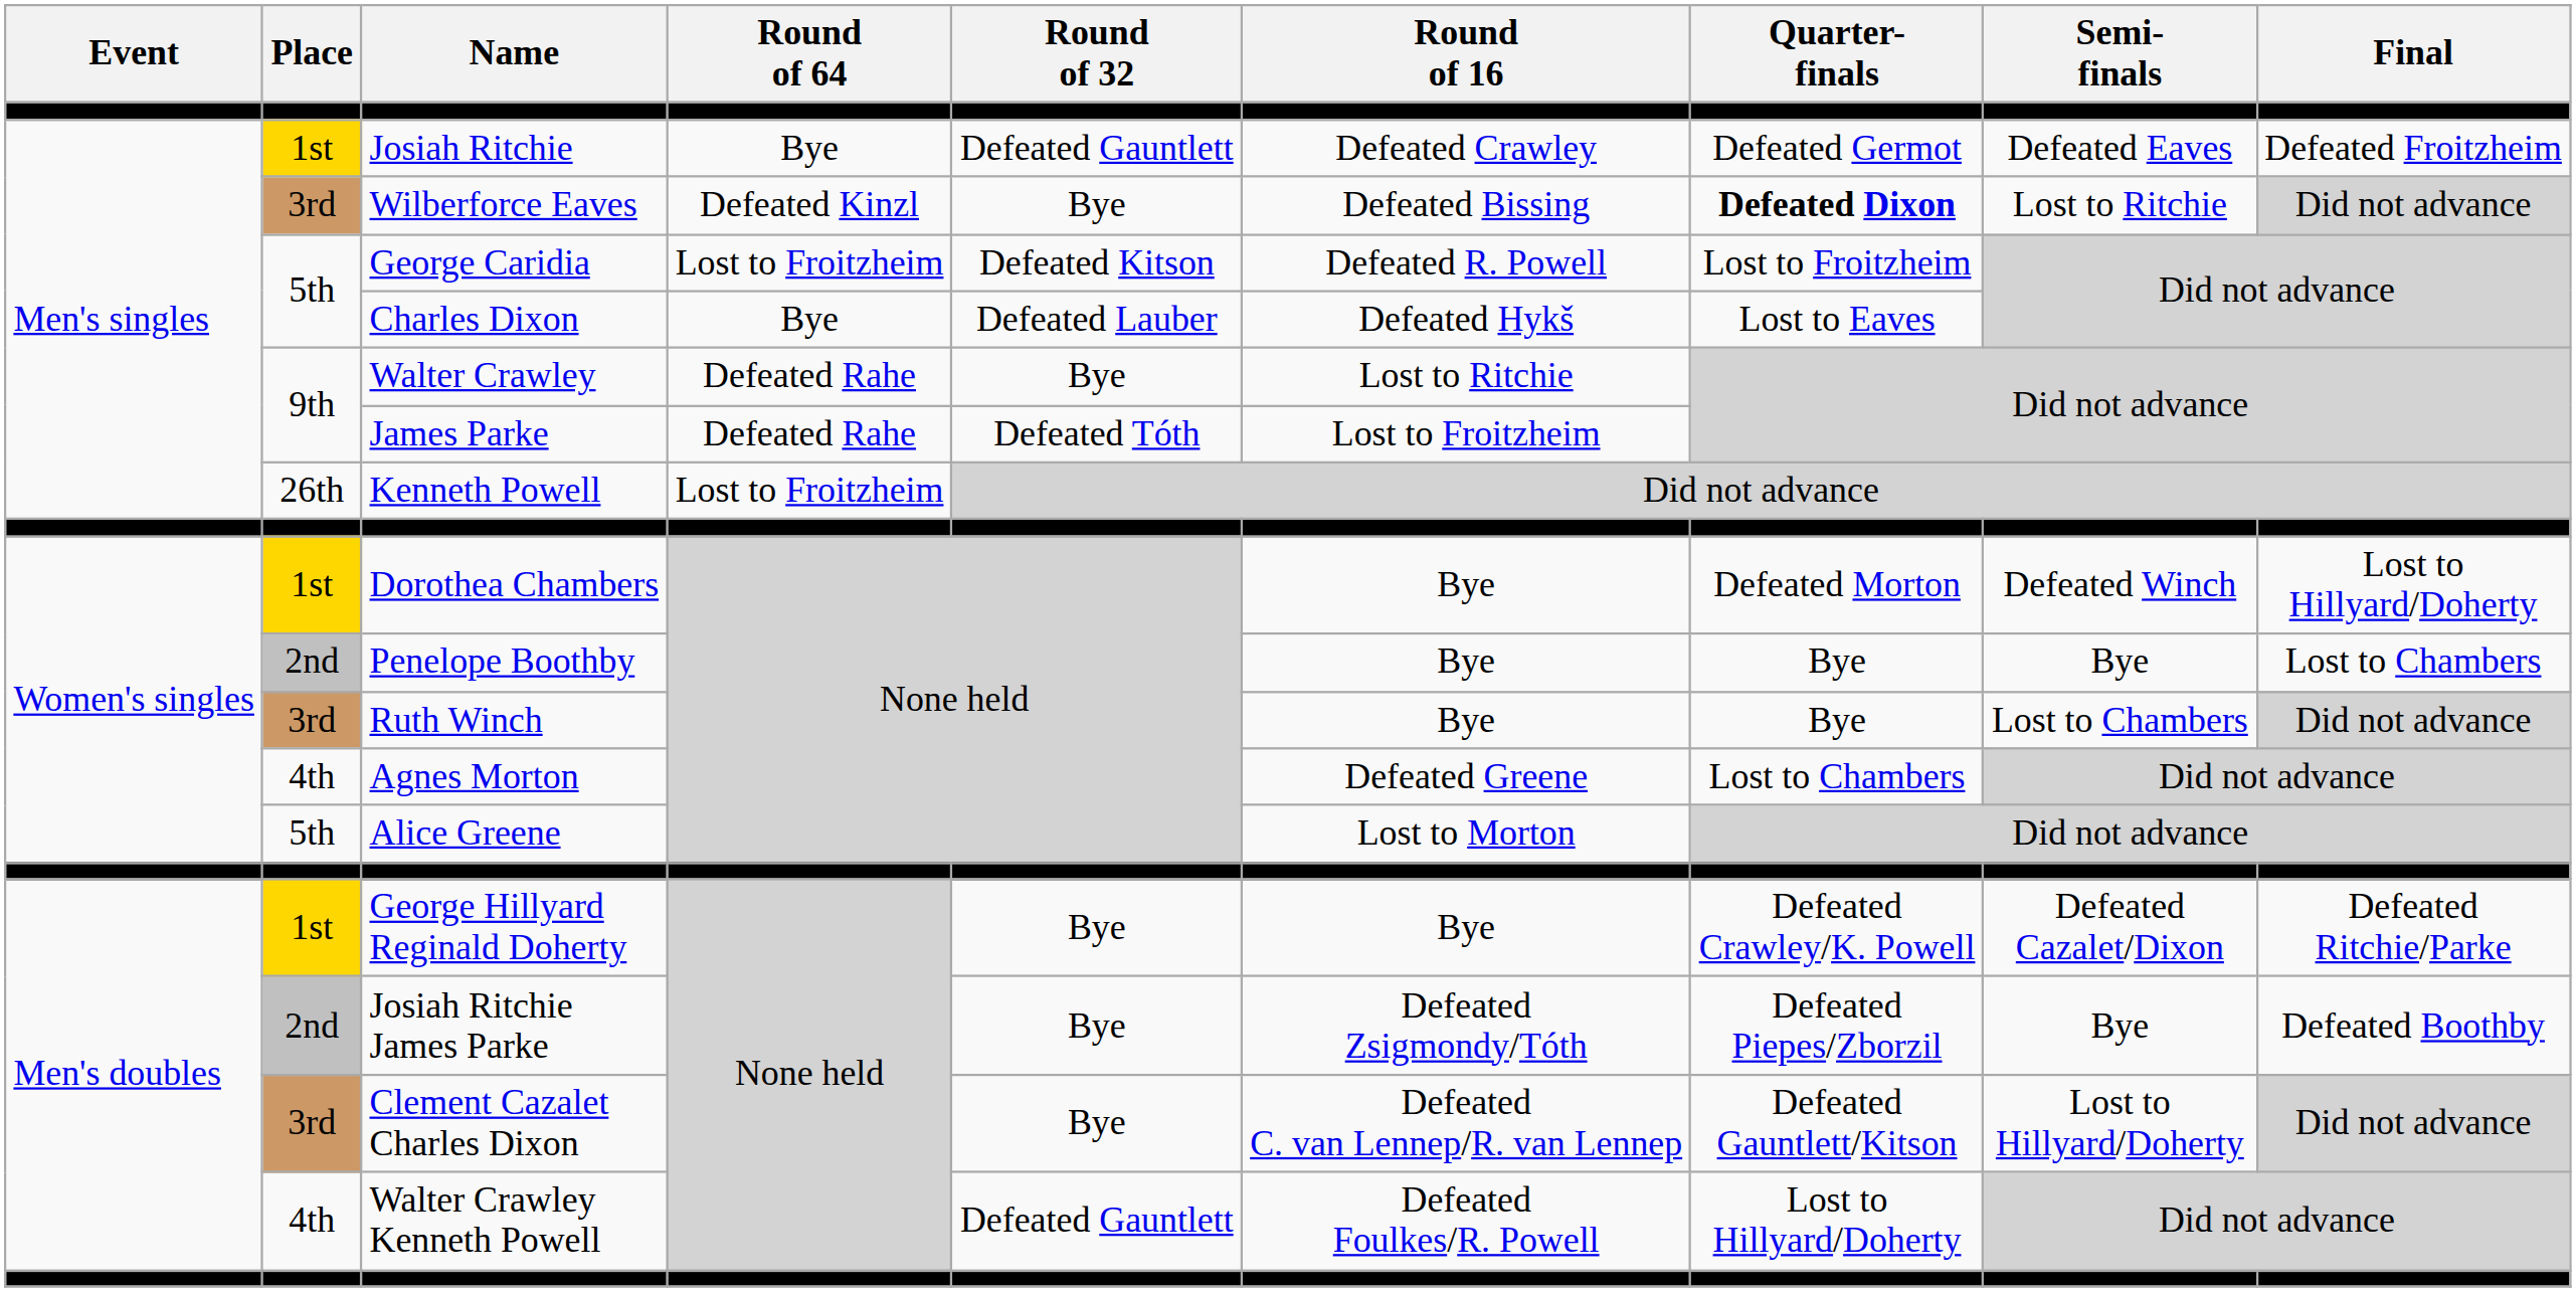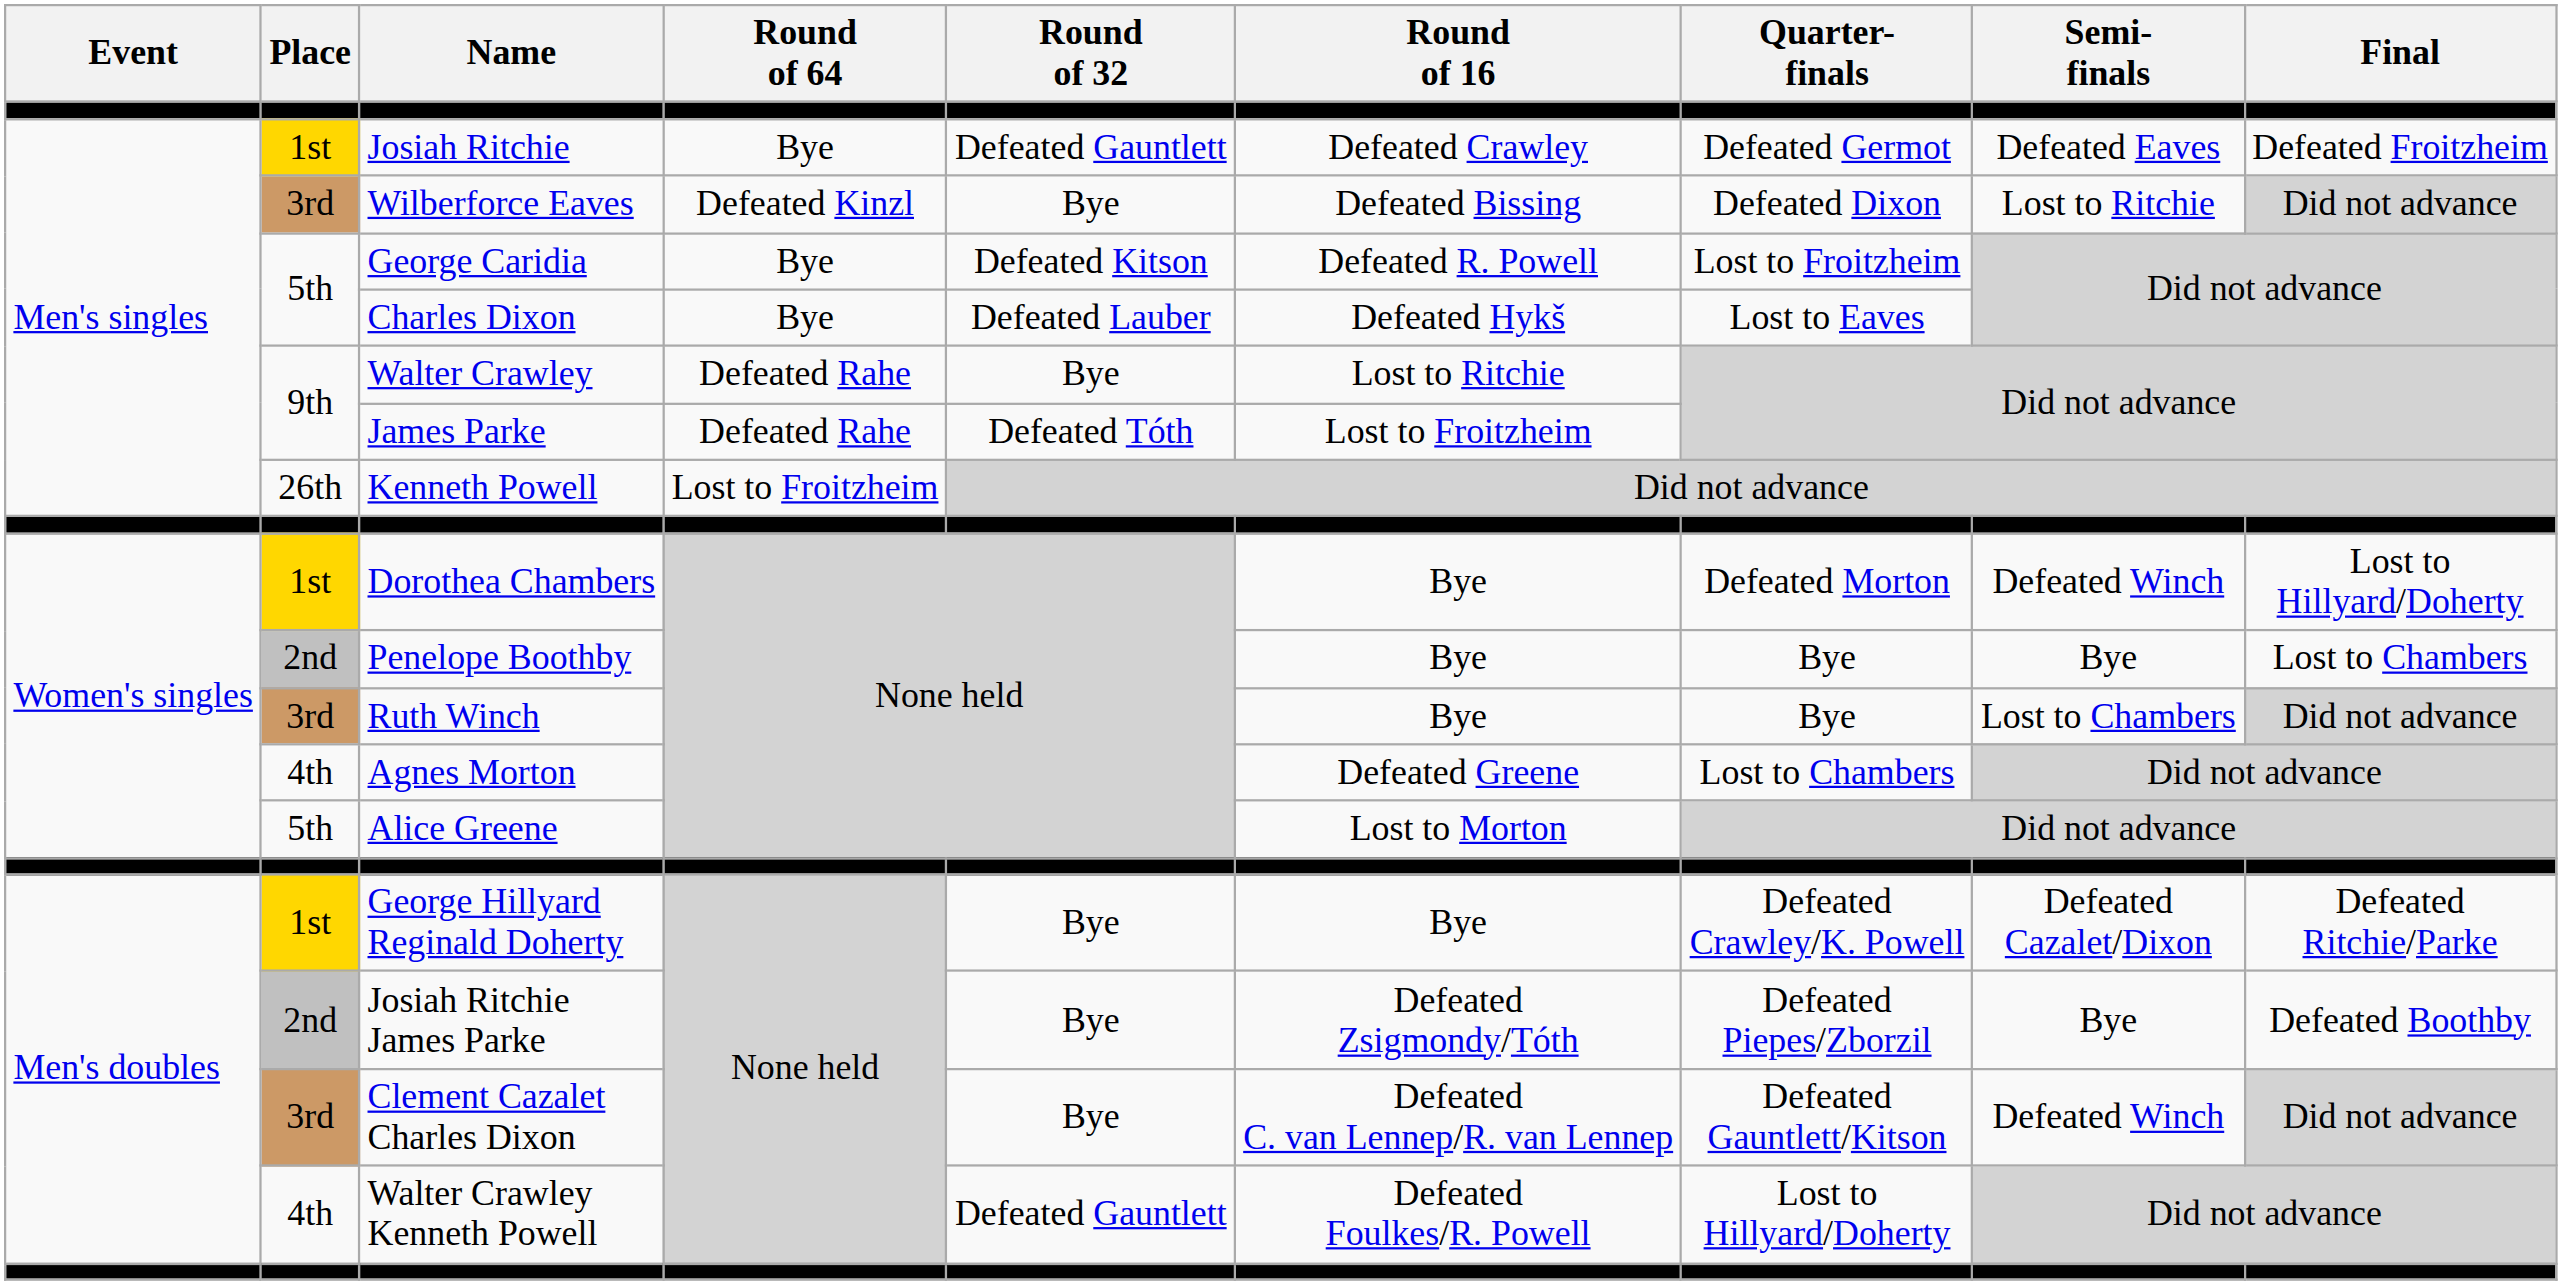Wilberforce Eaves | Quarter- finals: bold -> normal
George Caridia | Round of 64: Lost to Froitzheim -> Bye
Clement Cazalet Charles Dixon | Semi- finals: Lost to Hillyard/Doherty -> Defeated Winch
